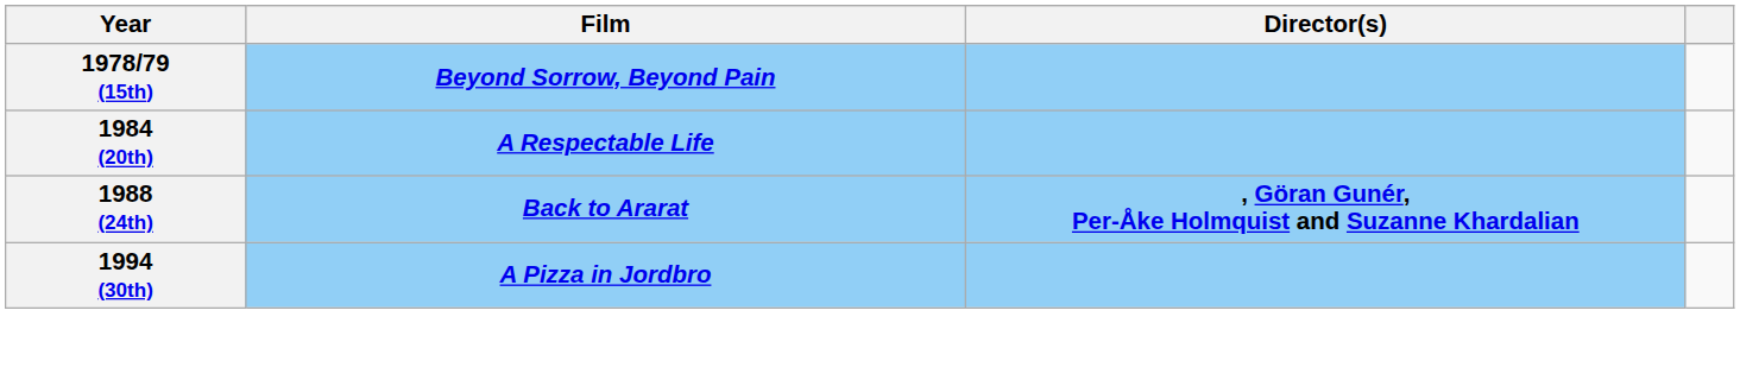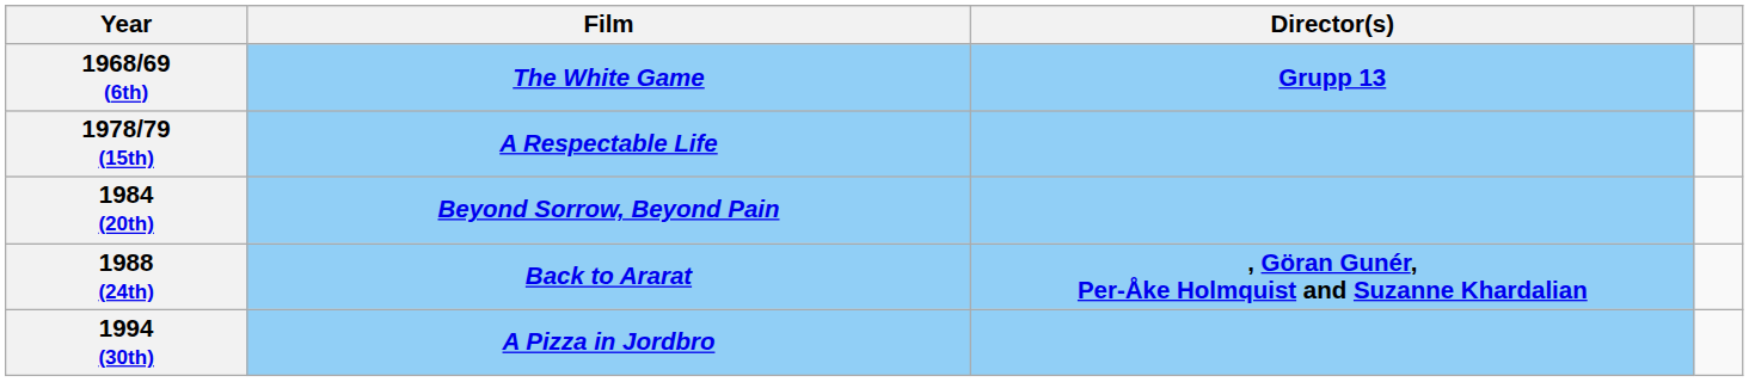+ row: 1968/69 (6th) | The White Game | Grupp 13
1978/79 (15th) | Film: Beyond Sorrow, Beyond Pain -> A Respectable Life
1984 (20th) | Film: A Respectable Life -> Beyond Sorrow, Beyond Pain
